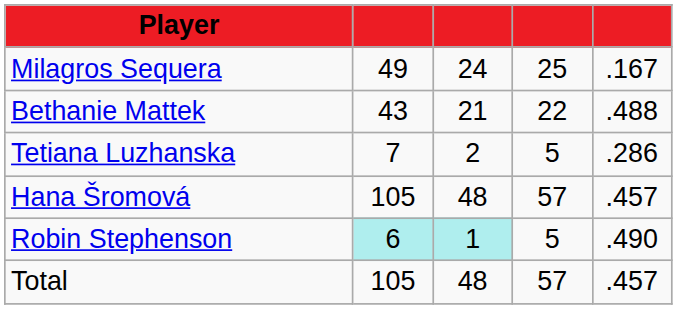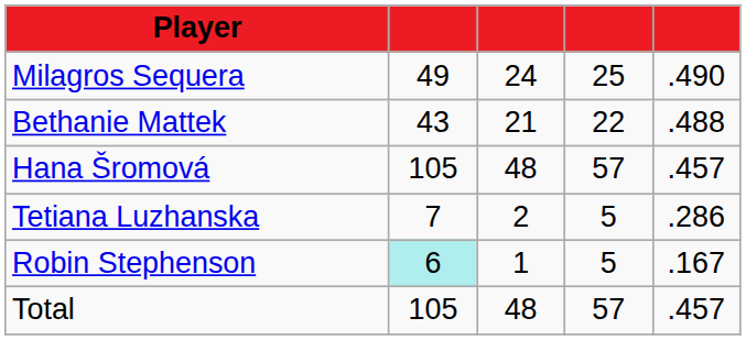Milagros Sequera | column 5: .167 -> .490
rows swapped: Hana Šromová <-> Tetiana Luzhanska
Robin Stephenson | column 3: paleturquoise background -> no background
Robin Stephenson | column 5: .490 -> .167
